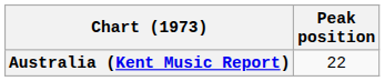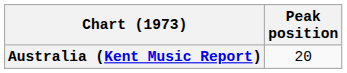Australia (Kent Music Report) | Peak position: 22 -> 20
